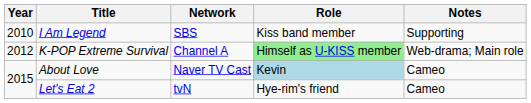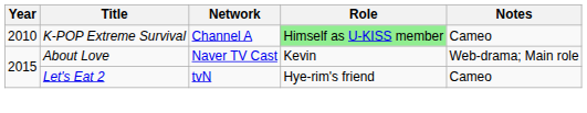- row: 2010 | I Am Legend | SBS | Kiss band member | Supporting
K-POP Extreme Survival | Year: 2012 -> 2010
K-POP Extreme Survival | Notes: Web-drama; Main role -> Cameo
About Love | Role: lightblue background -> no background
About Love | Notes: Cameo -> Web-drama; Main role
